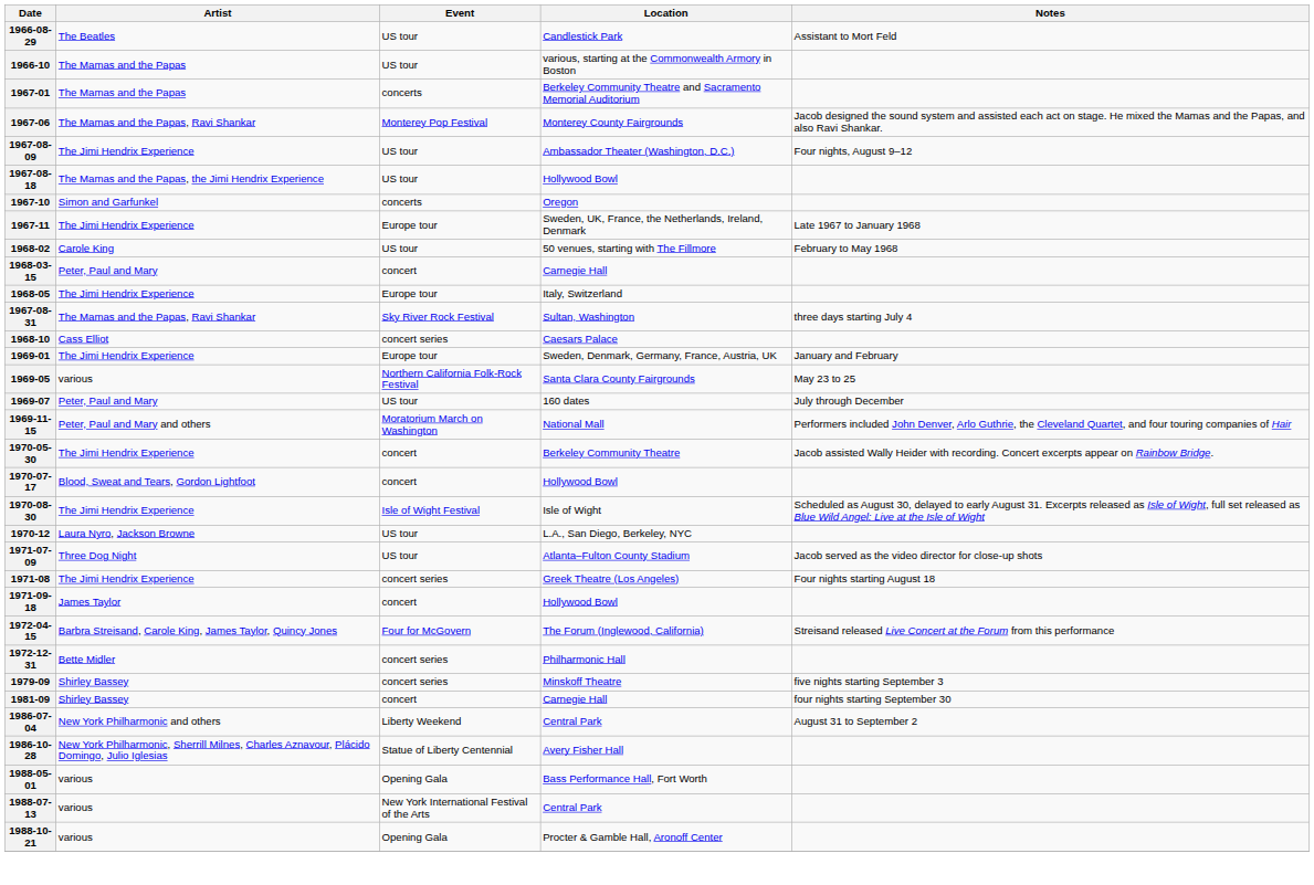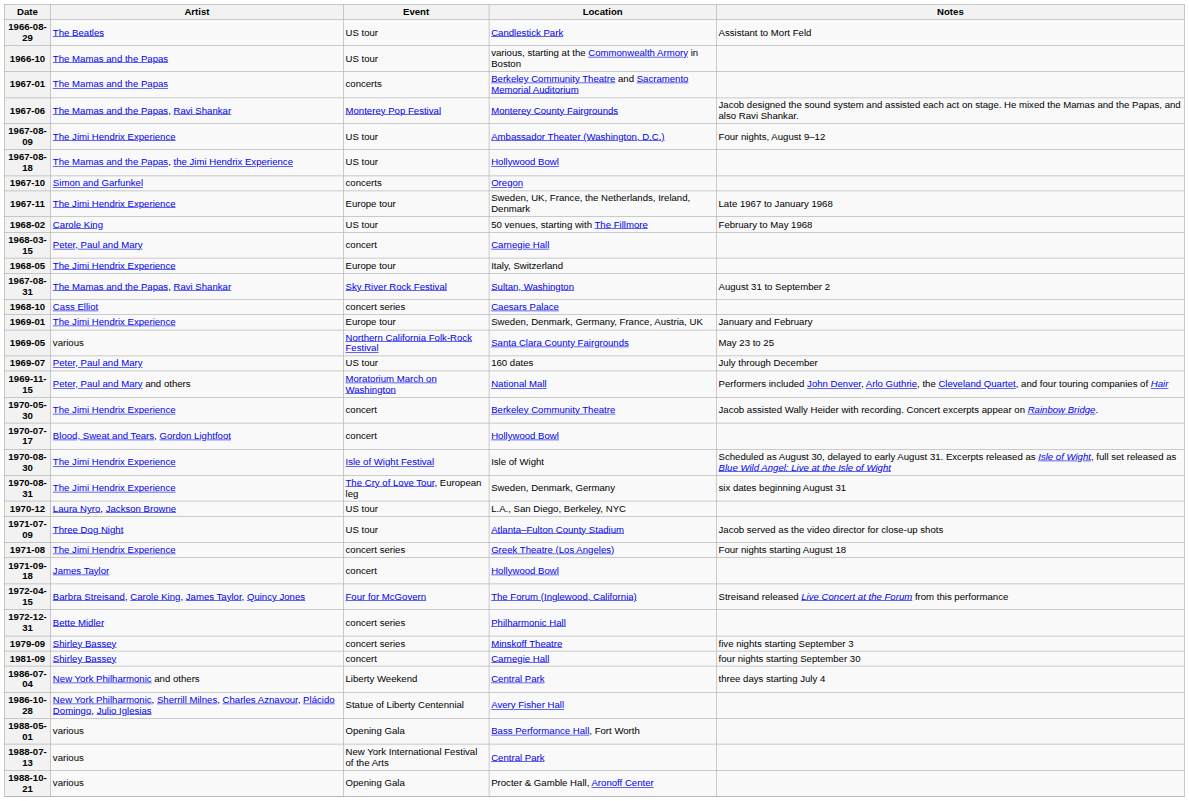1967-08-31 | Notes: three days starting July 4 -> August 31 to September 2
+ row: 1970-08-31 | The Jimi Hendrix Experience | The Cry of Love Tour, European leg | Sweden, Denmark, Germany | six dates beginning August 31
1986-07-04 | Notes: August 31 to September 2 -> three days starting July 4
